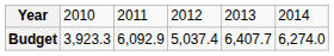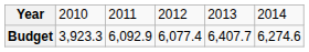Budget | column 4: 5,037.4 -> 6,077.4
Budget | column 6: 6,274.0 -> 6,274.6
